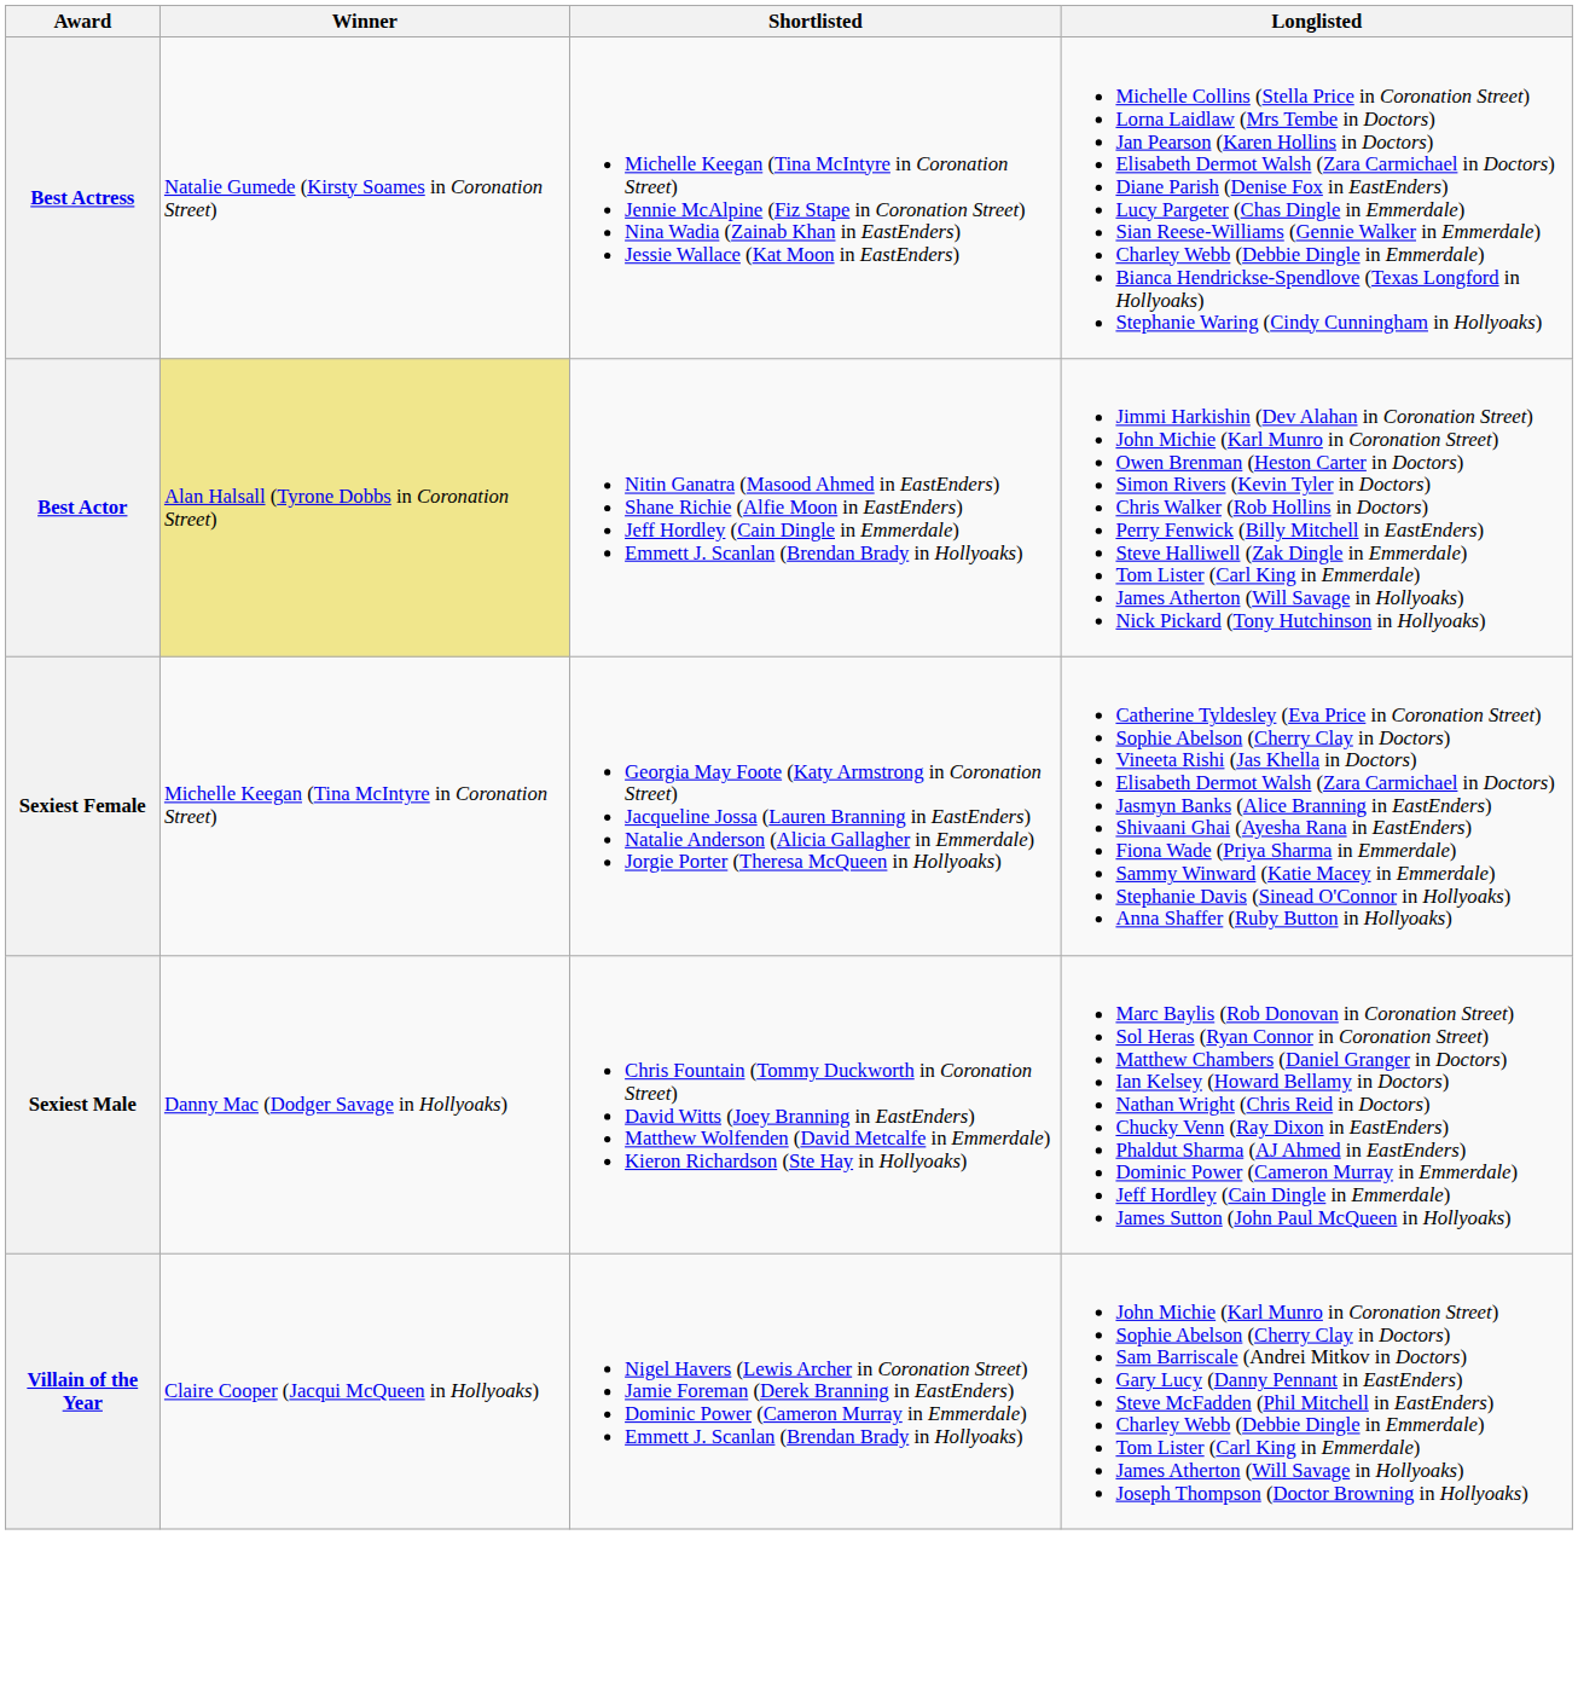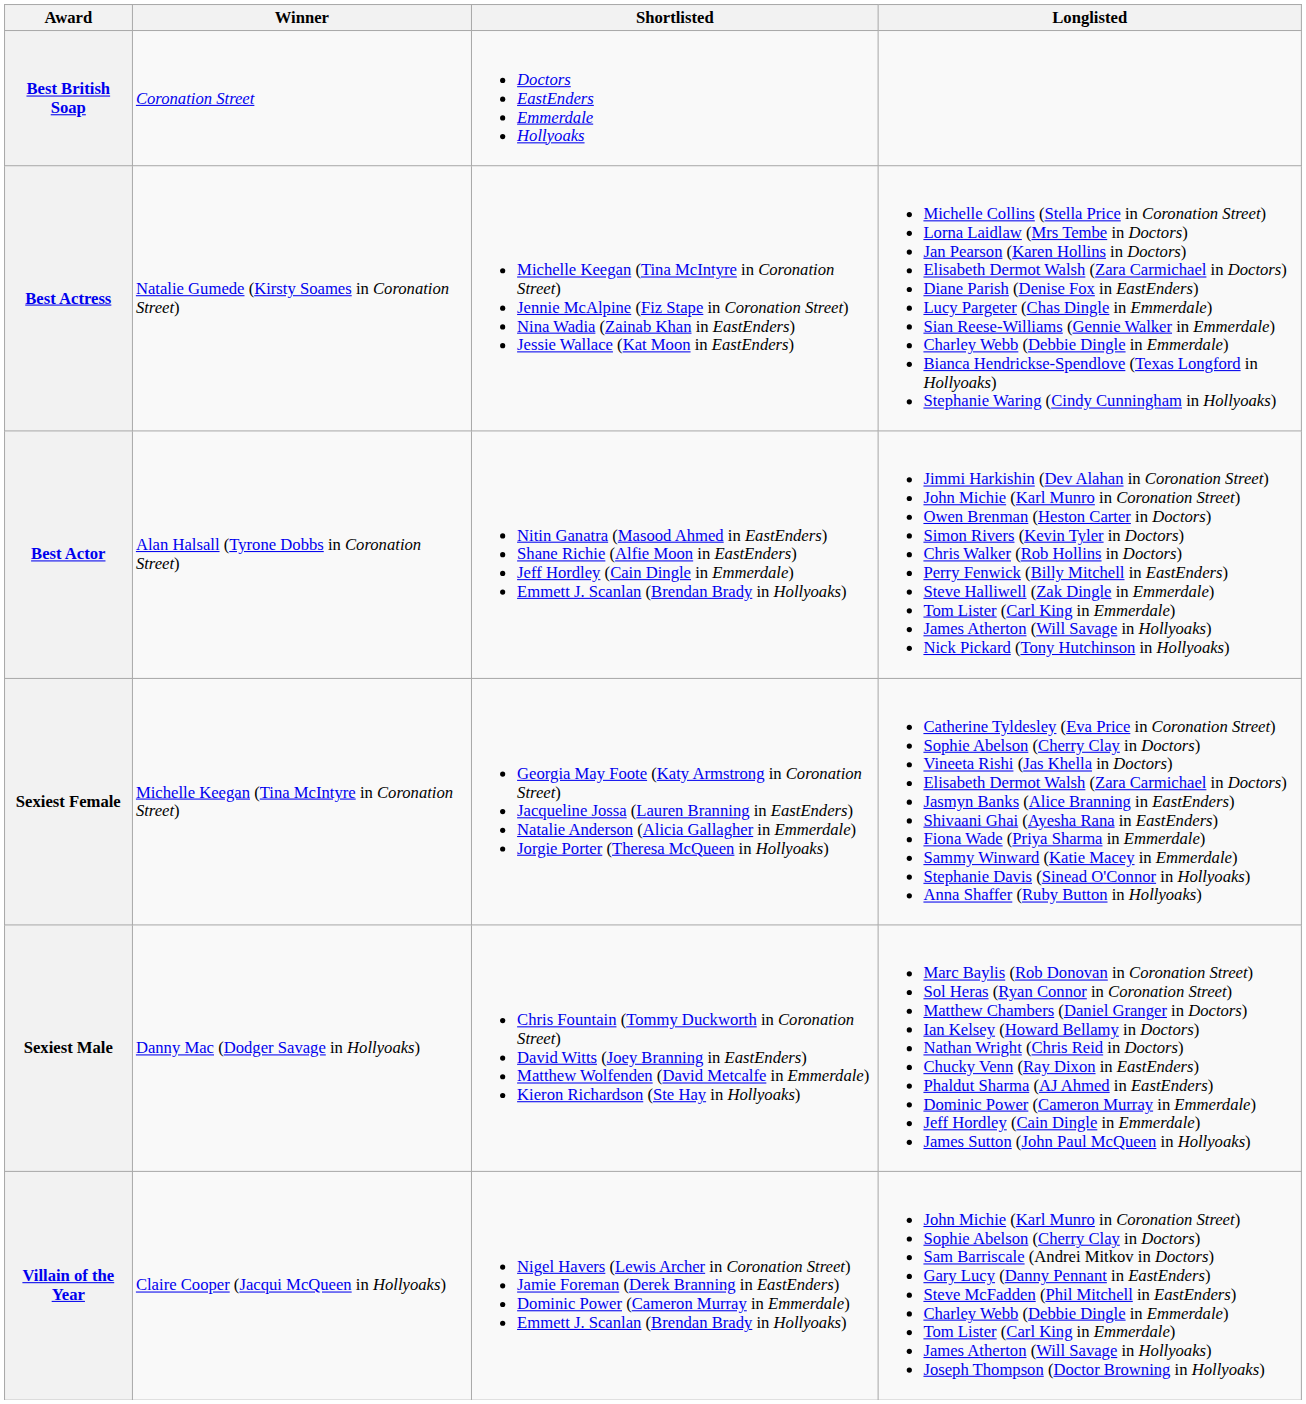+ row: Best British Soap | Coronation Street | Doctors EastEnders Emmerdale Hollyoaks
Best Actor | Winner: khaki background -> no background
